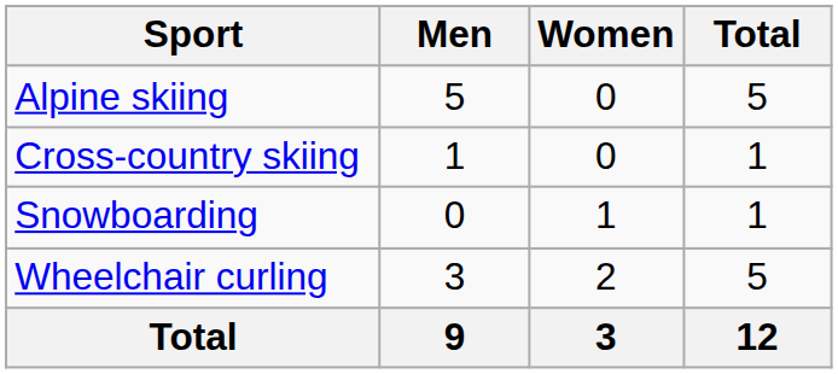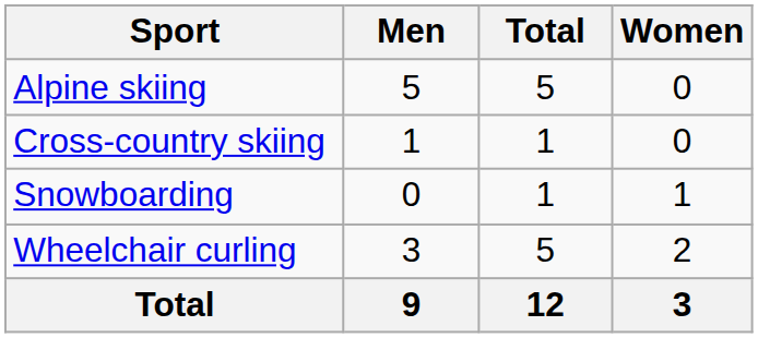columns swapped: Women <-> Total
